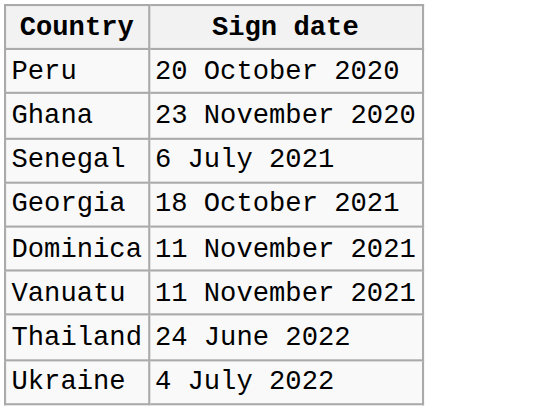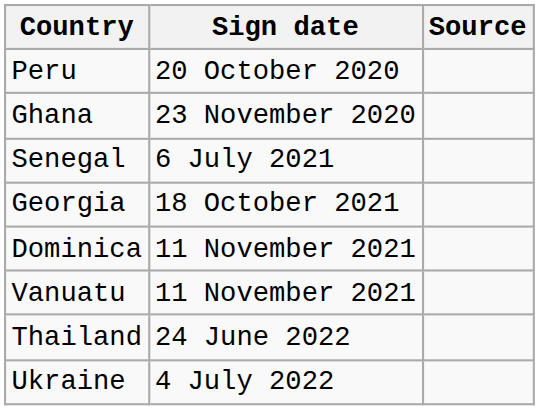+ column: Source
